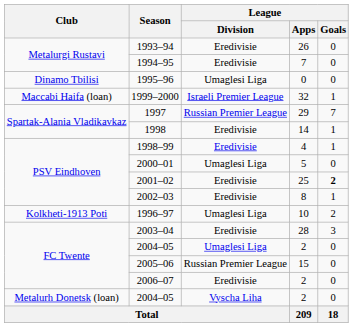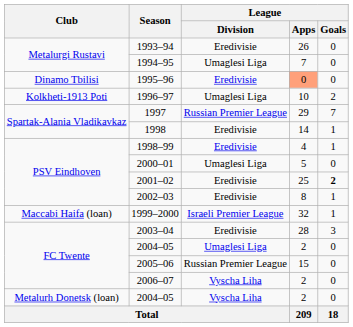1994–95 | League / Division: Eredivisie -> Umaglesi Liga
1995–96 | League / Division: Umaglesi Liga -> Eredivisie
1995–96 | League / Apps: no background -> lightsalmon background
rows swapped: 1996–97 <-> 1999–2000
2006–07 | League / Division: Eredivisie -> Vyscha Liha
